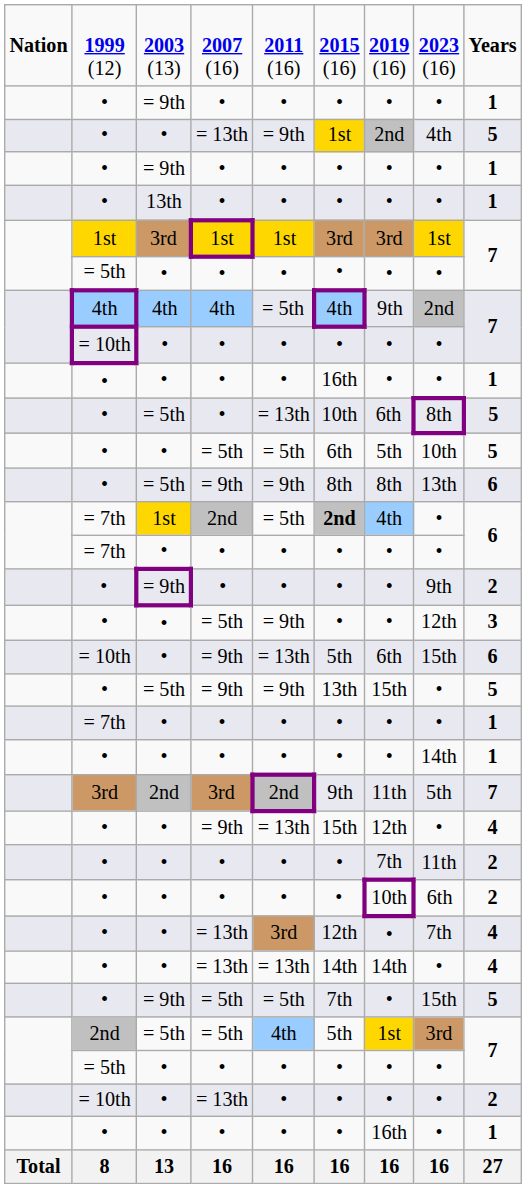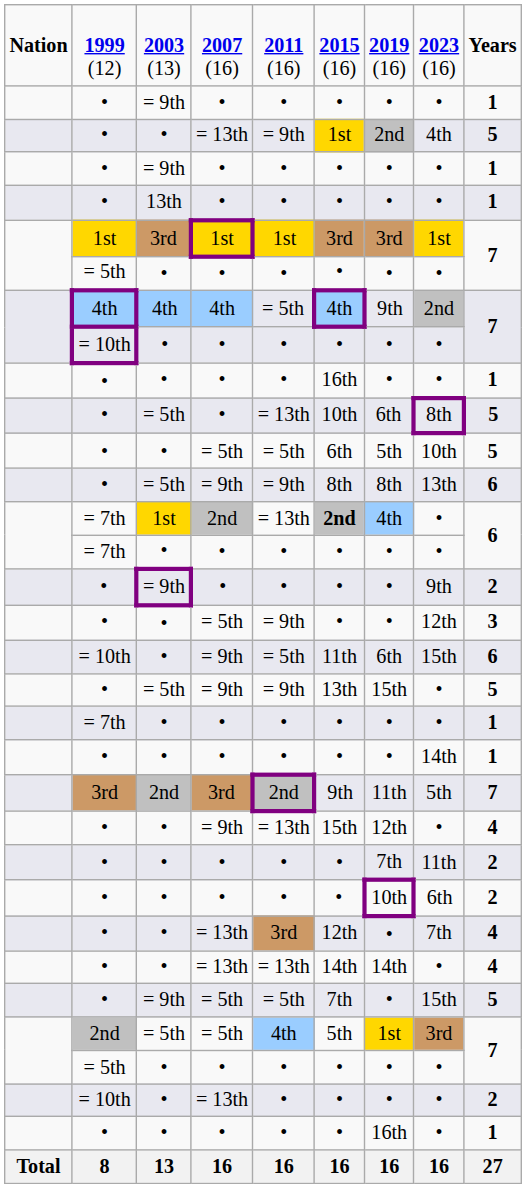= 7th / 2nd | column 5: = 5th -> = 13th
= 10th / = 9th | column 5: = 13th -> = 5th
= 10th / = 9th | column 6: 5th -> 11th
